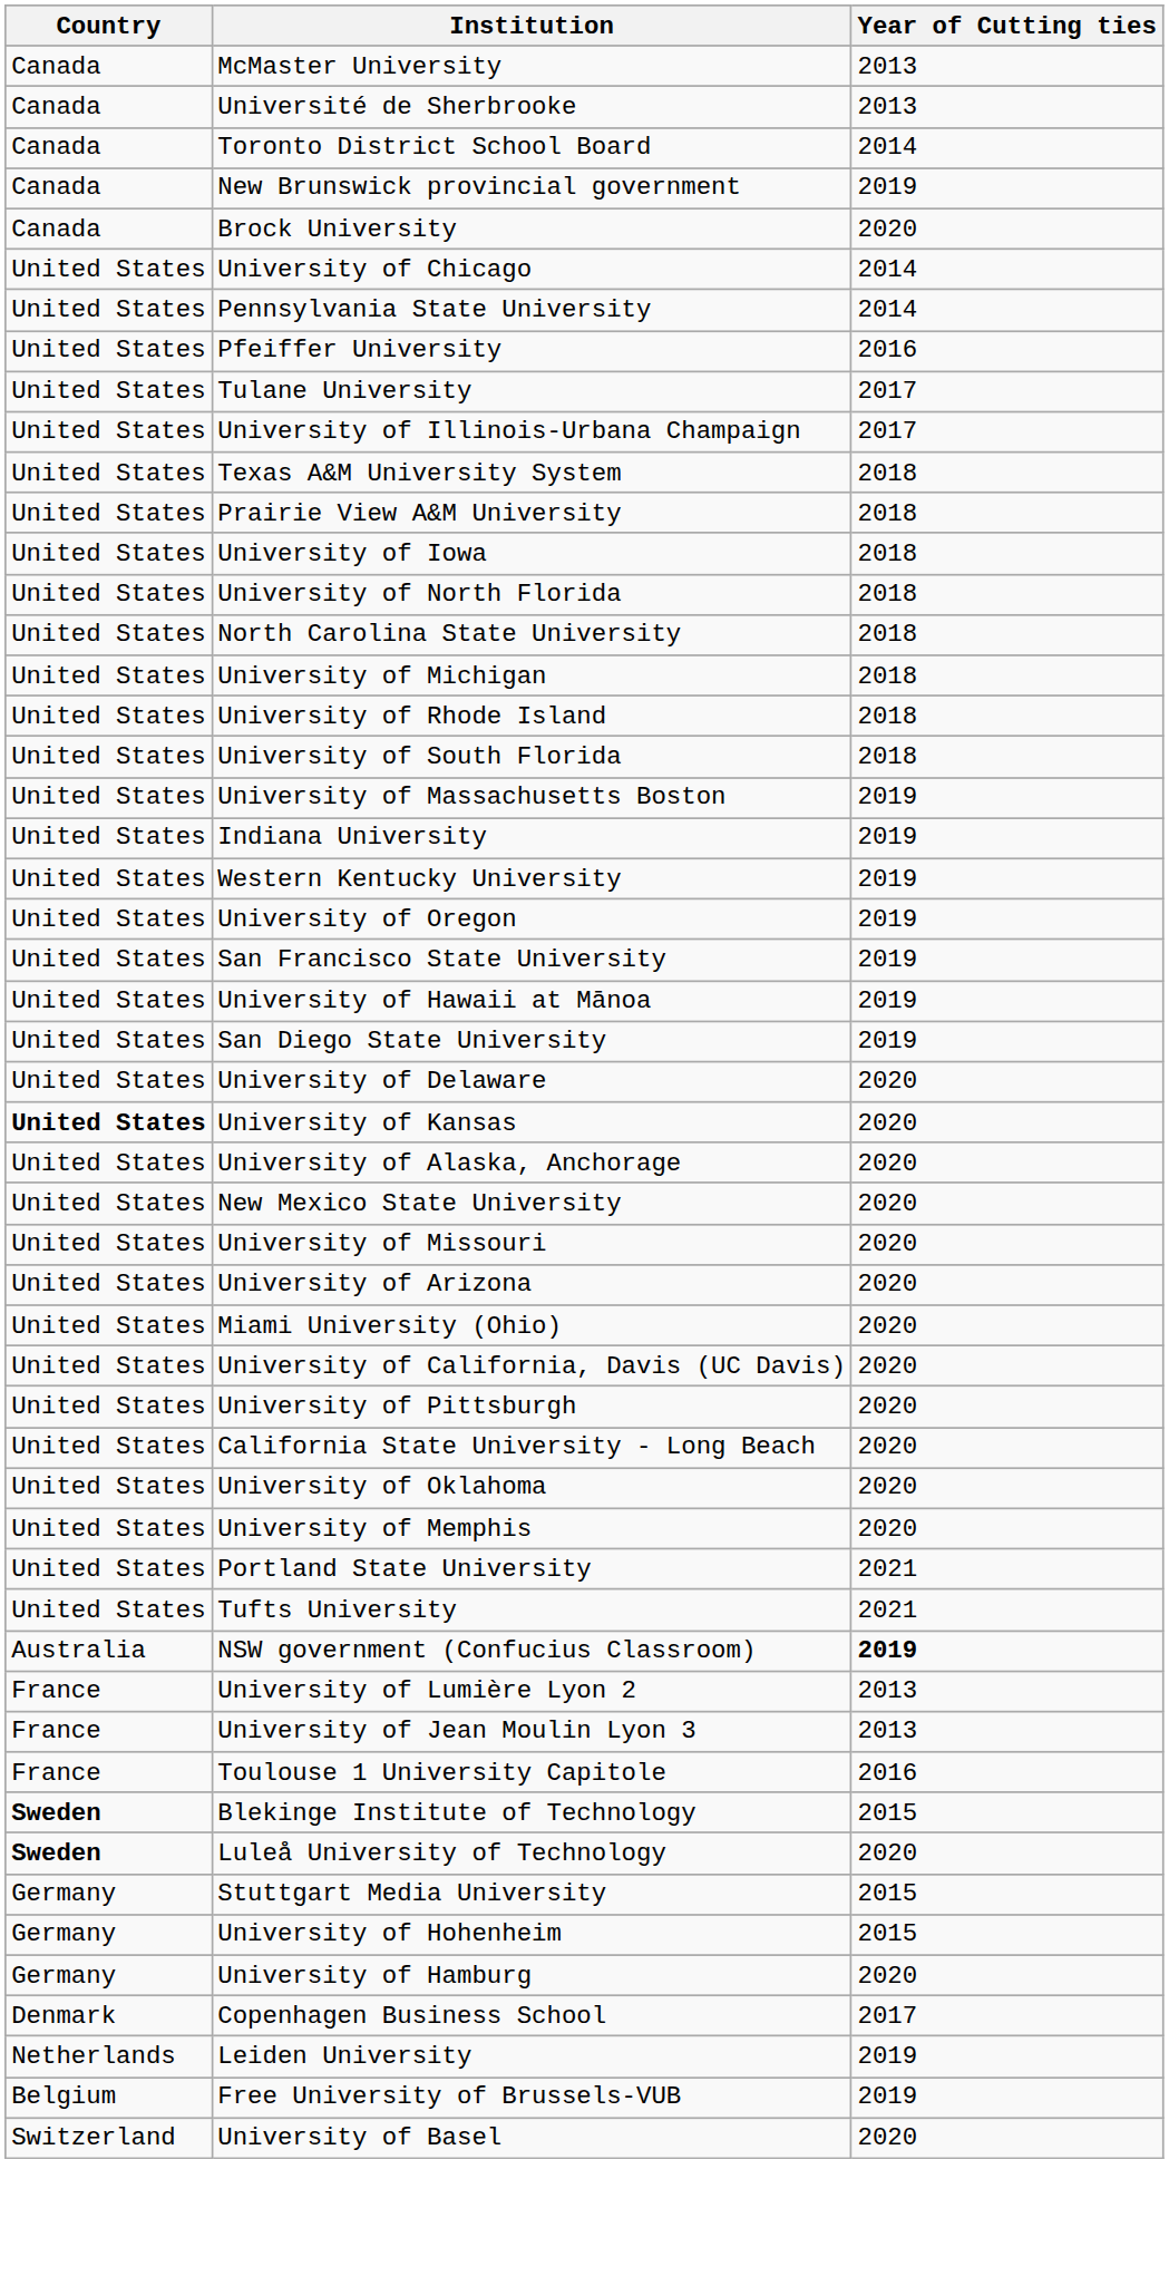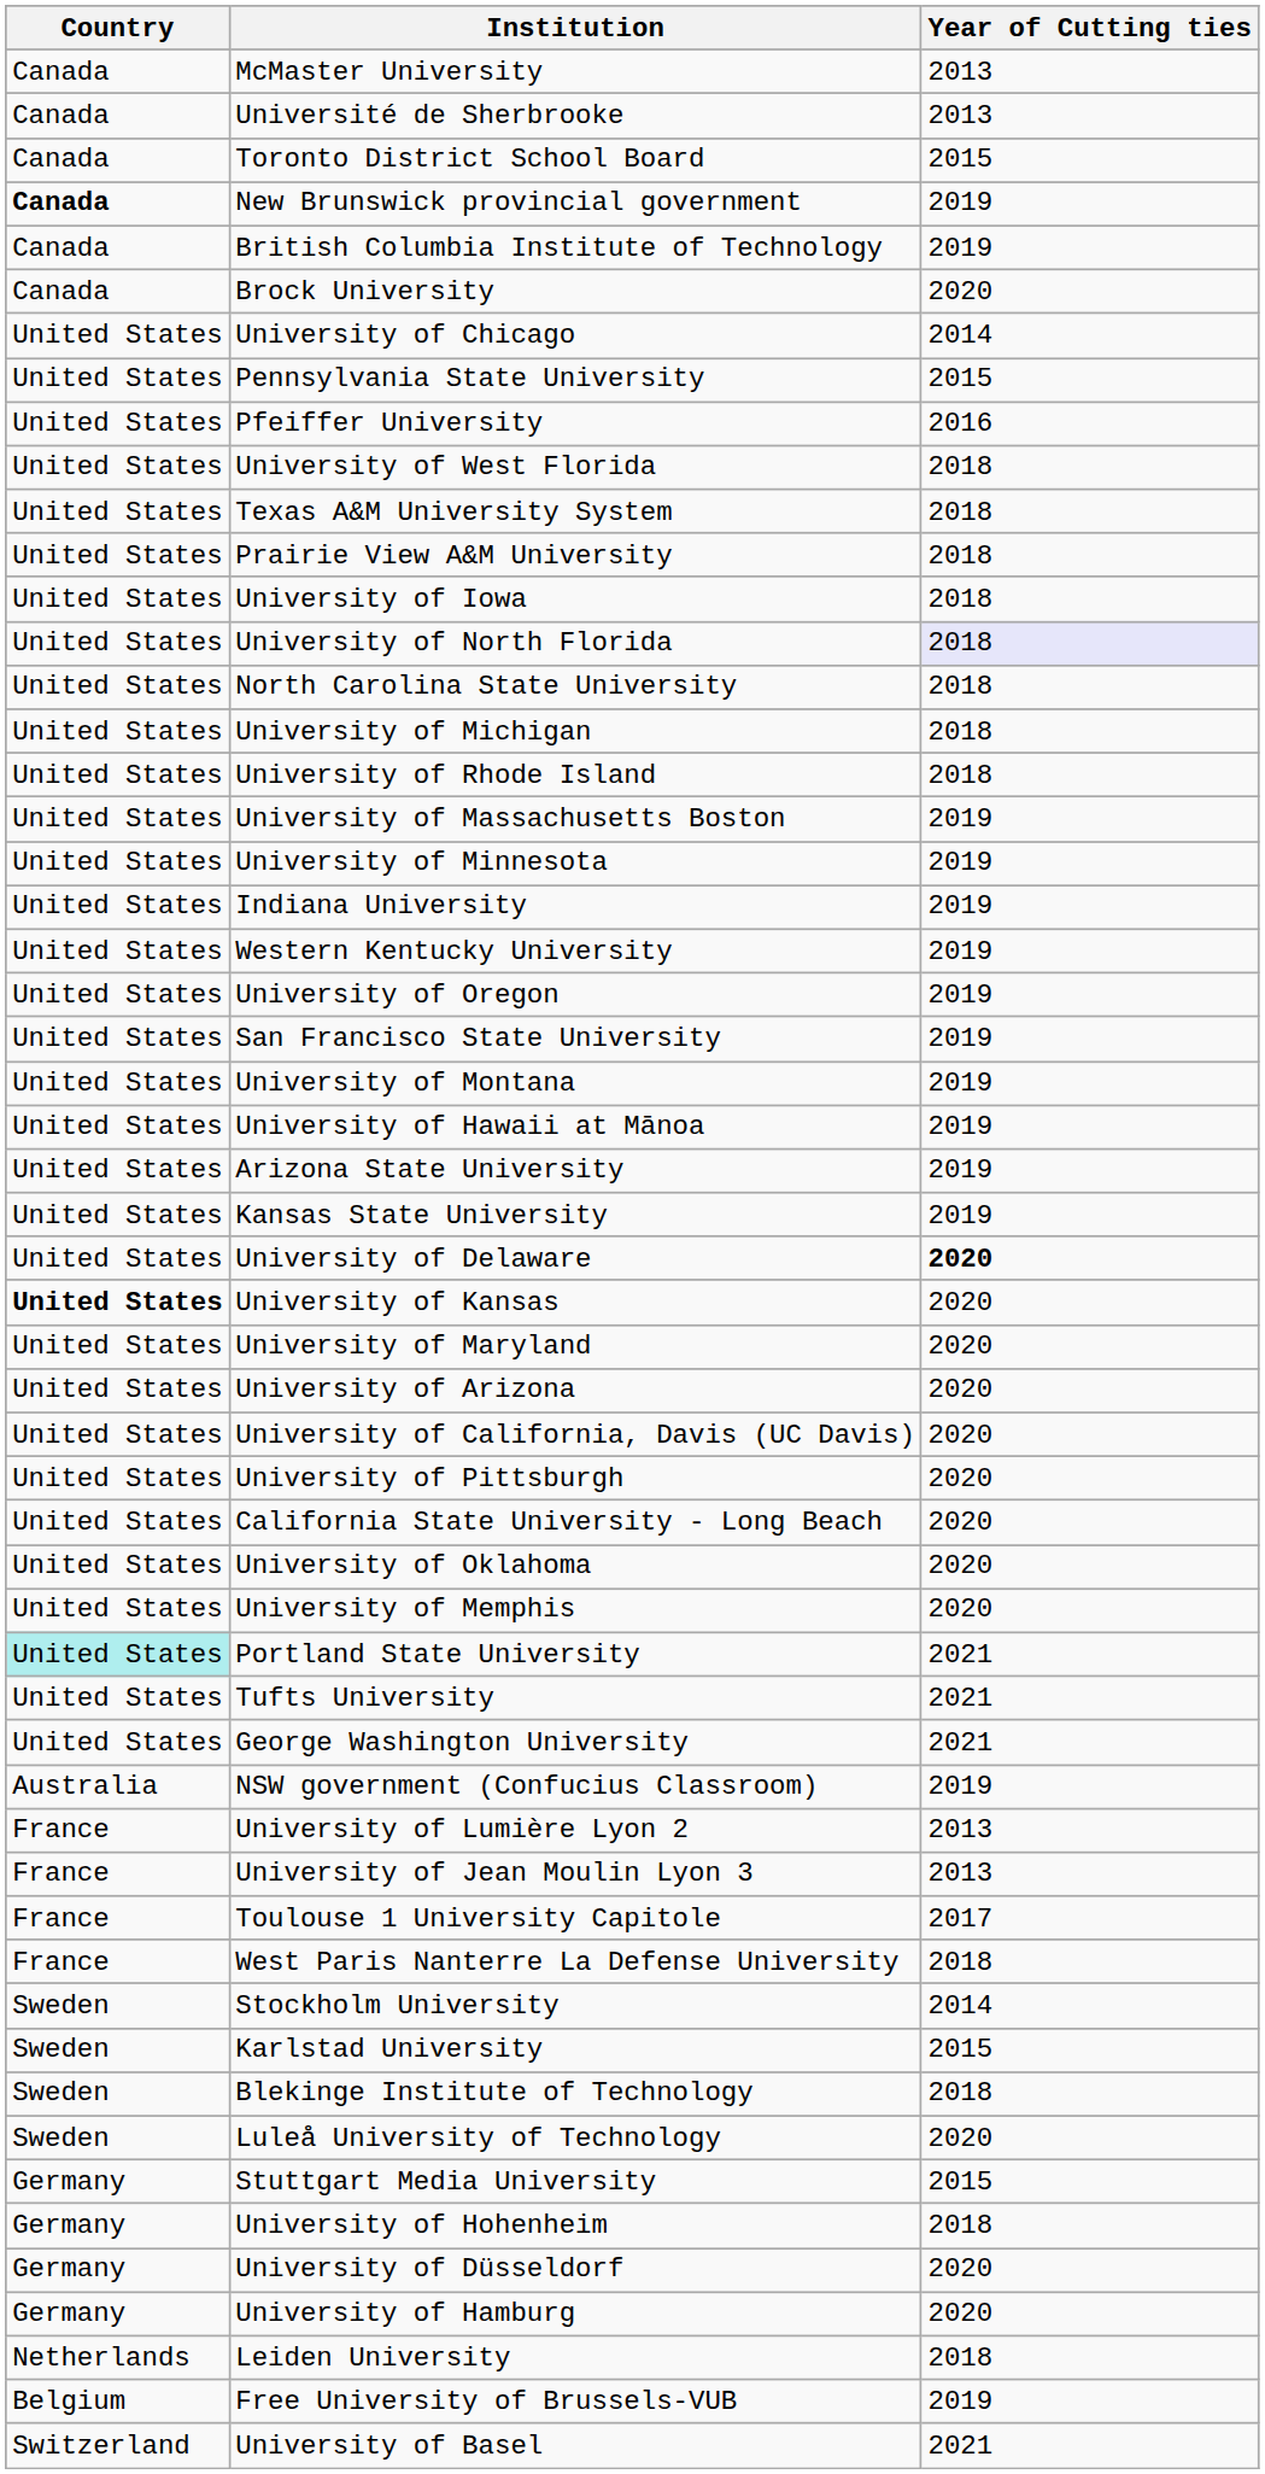Toronto District School Board | Year of Cutting ties: 2014 -> 2015
New Brunswick provincial government | Country: normal -> bold
+ row: Canada | British Columbia Institute of Technology | 2019
Pennsylvania State University | Year of Cutting ties: 2014 -> 2015
- row: United States | Tulane University | 2017
- row: United States | University of Illinois-Urbana Champaign | 2017
+ row: United States | University of West Florida | 2018
University of North Florida | Year of Cutting ties: no background -> lavender background
- row: United States | University of South Florida | 2018
+ row: United States | University of Minnesota | 2019
+ row: United States | University of Montana | 2019
- row: United States | San Diego State University | 2019
+ row: United States | Arizona State University | 2019
+ row: United States | Kansas State University | 2019
University of Delaware | Year of Cutting ties: normal -> bold
+ row: United States | University of Maryland | 2020
- row: United States | University of Alaska, Anchorage | 2020
- row: United States | New Mexico State University | 2020
- row: United States | University of Missouri | 2020
- row: United States | Miami University (Ohio) | 2020
Portland State University | Country: no background -> paleturquoise background
+ row: United States | George Washington University | 2021
NSW government (Confucius Classroom) | Year of Cutting ties: bold -> normal
Toulouse 1 University Capitole | Year of Cutting ties: 2016 -> 2017
+ row: France | West Paris Nanterre La Defense University | 2018
+ row: Sweden | Stockholm University | 2014
+ row: Sweden | Karlstad University | 2015
Blekinge Institute of Technology | Country: bold -> normal
Blekinge Institute of Technology | Year of Cutting ties: 2015 -> 2018
Luleå University of Technology | Country: bold -> normal
University of Hohenheim | Year of Cutting ties: 2015 -> 2018
+ row: Germany | University of Düsseldorf | 2020
- row: Denmark | Copenhagen Business School | 2017
Leiden University | Year of Cutting ties: 2019 -> 2018
University of Basel | Year of Cutting ties: 2020 -> 2021
